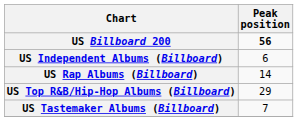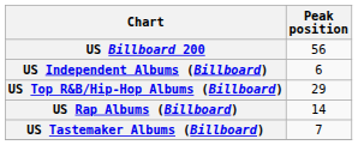US Billboard 200 | Peak position: bold -> normal
rows swapped: US Top R&B/Hip-Hop Albums (Billboard) <-> US Rap Albums (Billboard)
